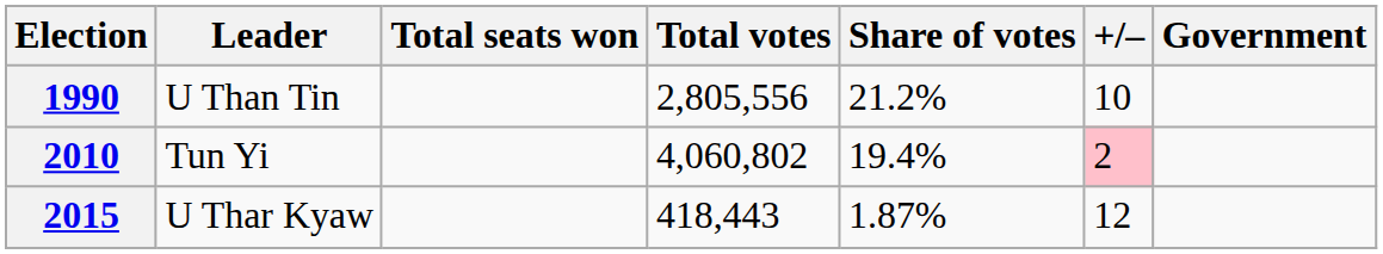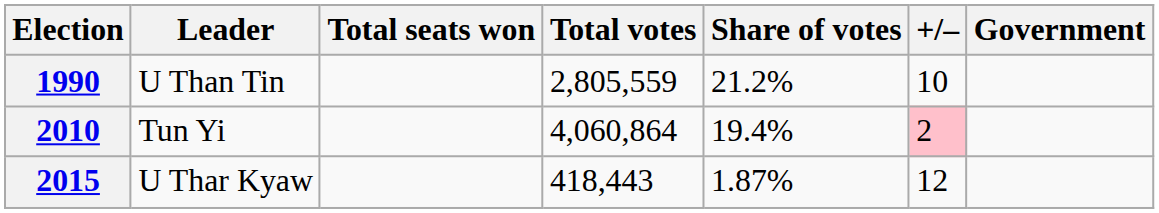1990 | Total votes: 2,805,556 -> 2,805,559
2010 | Total votes: 4,060,802 -> 4,060,864
